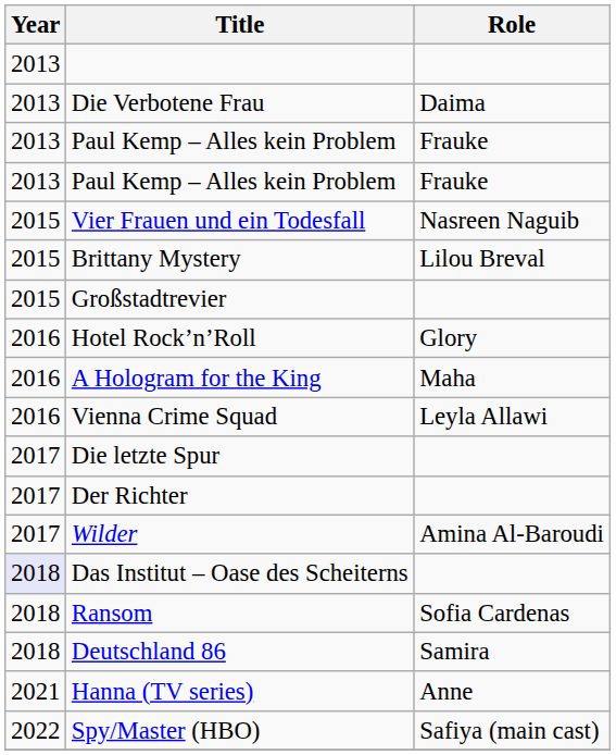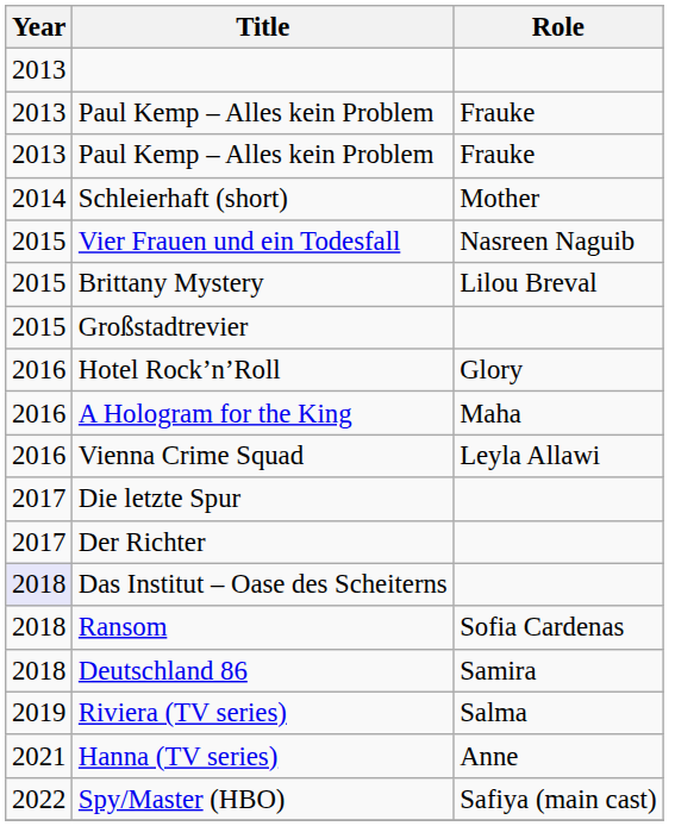- row: 2013 | Die Verbotene Frau | Daima
+ row: 2014 | Schleierhaft (short) | Mother
- row: 2017 | Wilder | Amina Al-Baroudi
+ row: 2019 | Riviera (TV series) | Salma
